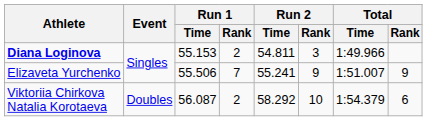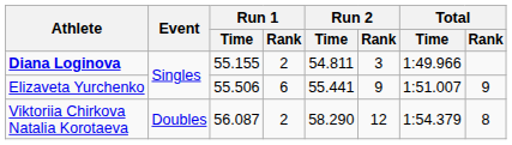Diana Loginova | Run 1 / Time: 55.153 -> 55.155
Elizaveta Yurchenko | Run 1 / Rank: 7 -> 6
Elizaveta Yurchenko | Run 2 / Time: 55.241 -> 55.441
Viktoriia Chirkova Natalia Korotaeva | Run 2 / Time: 58.292 -> 58.290
Viktoriia Chirkova Natalia Korotaeva | Run 2 / Rank: 10 -> 12
Viktoriia Chirkova Natalia Korotaeva | Total / Rank: 6 -> 8
